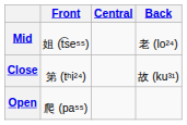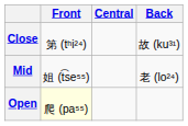rows swapped: Close <-> Mid
Open | Front: no background -> lightyellow background
